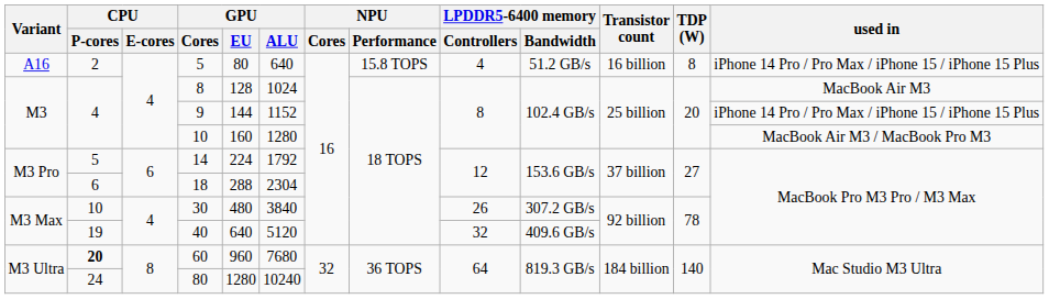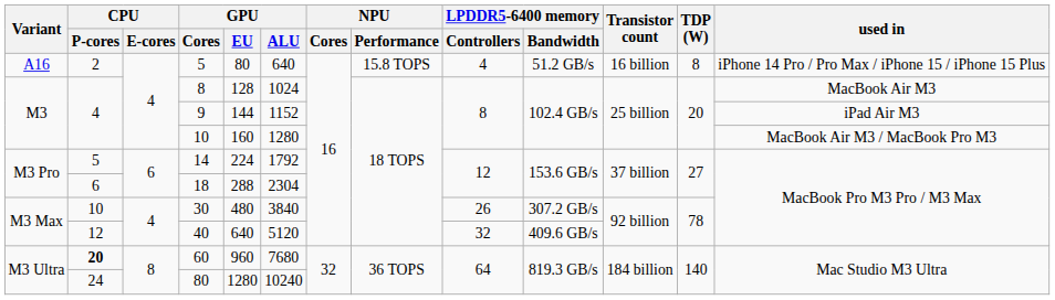9 | used in: iPhone 14 Pro / Pro Max / iPhone 15 / iPhone 15 Plus -> iPad Air M3
40 | CPU / P-cores: 19 -> 12
